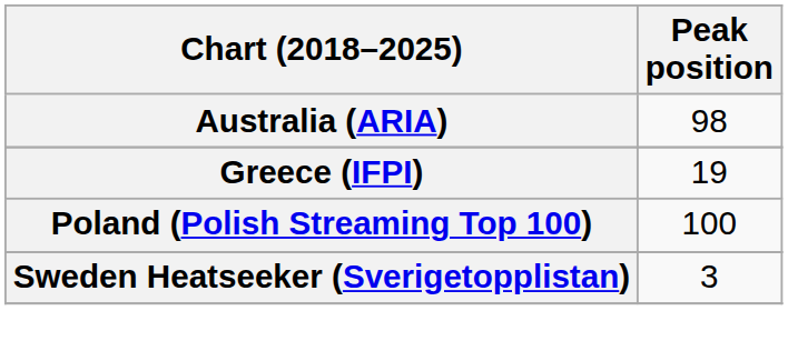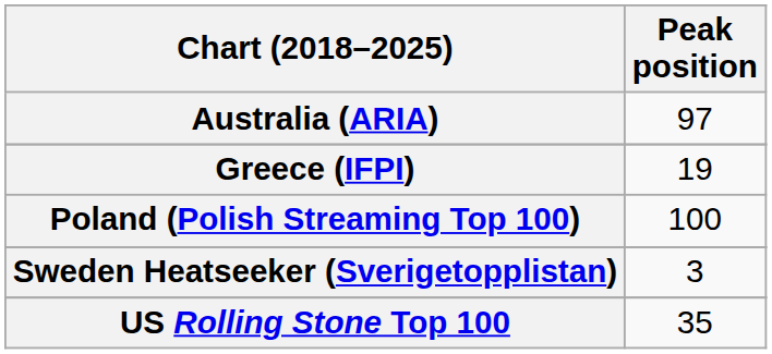Australia (ARIA) | Peak position: 98 -> 97
+ row: US Rolling Stone Top 100 | 35
